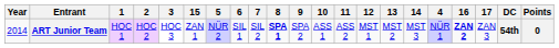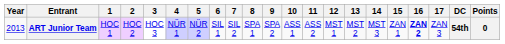columns swapped: 4 <-> 15
ART Junior Team | Year: 2014 -> 2013
ART Junior Team | 8: bold -> normal
